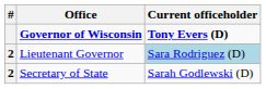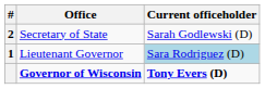rows swapped: Governor of Wisconsin <-> Secretary of State
Lieutenant Governor | #: 2 -> 1
